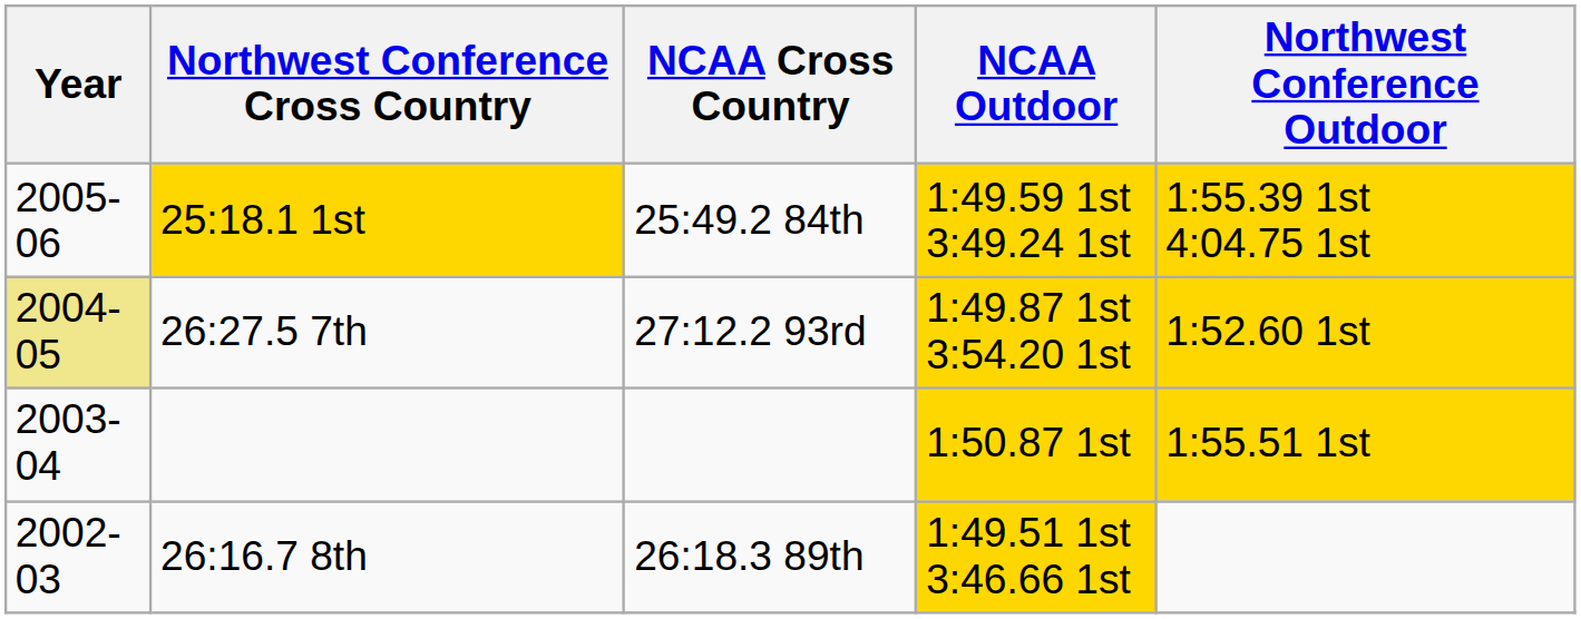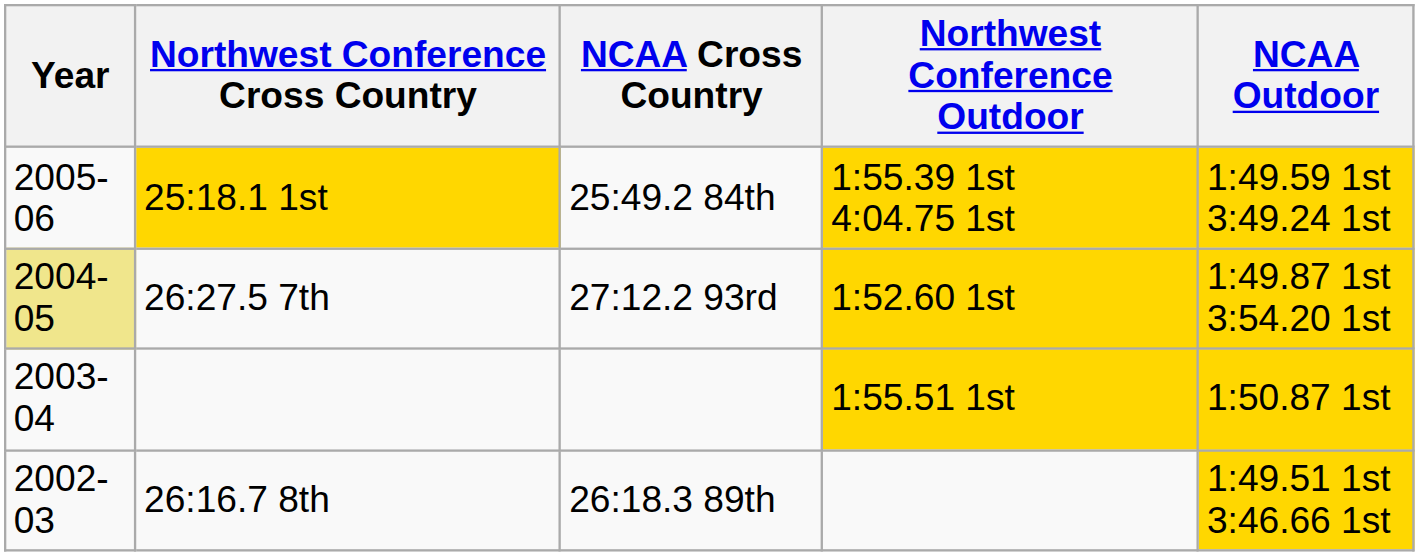columns swapped: Northwest Conference Outdoor <-> NCAA Outdoor
